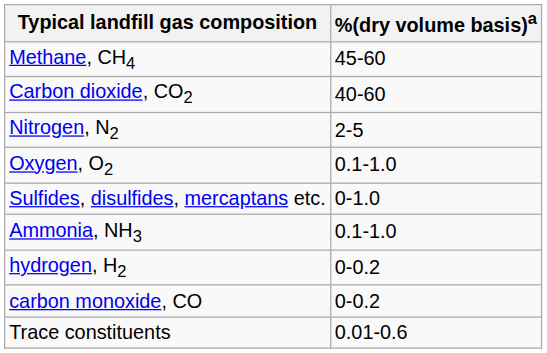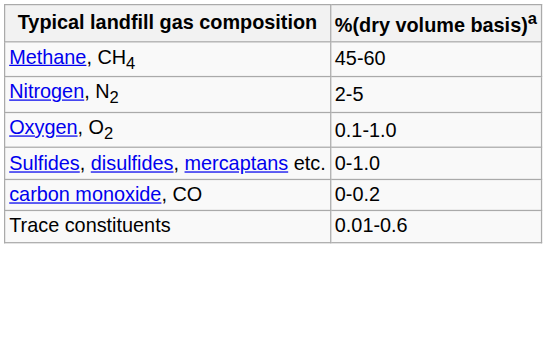- row: Carbon dioxide, CO2 | 40-60
- row: Ammonia, NH3 | 0.1-1.0
- row: hydrogen, H2 | 0-0.2
